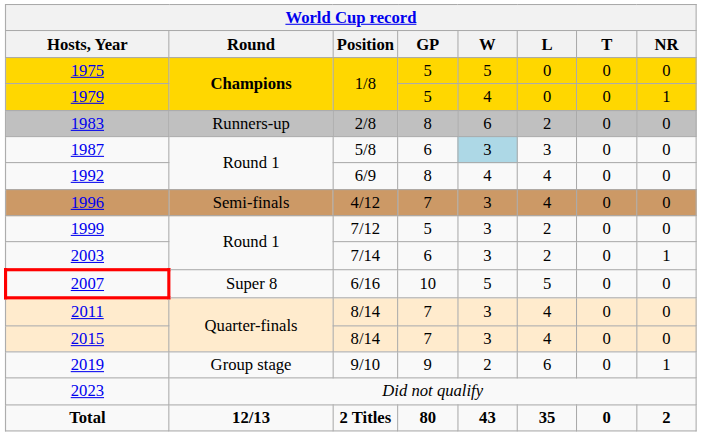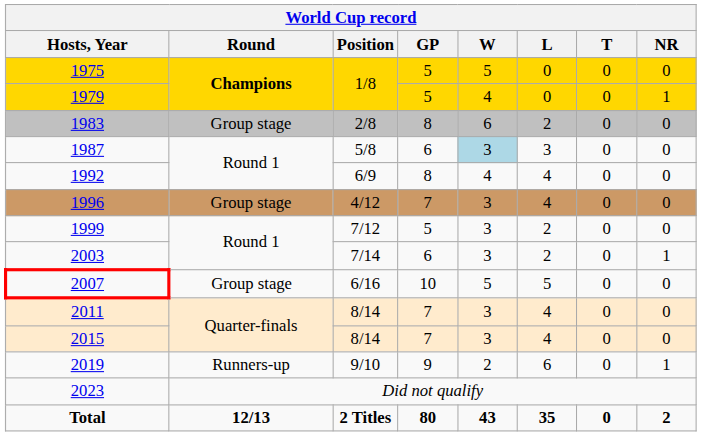1983 | World Cup record / Round: Runners-up -> Group stage
1996 | World Cup record / Round: Semi-finals -> Group stage
2007 | World Cup record / Round: Super 8 -> Group stage
2019 | World Cup record / Round: Group stage -> Runners-up
